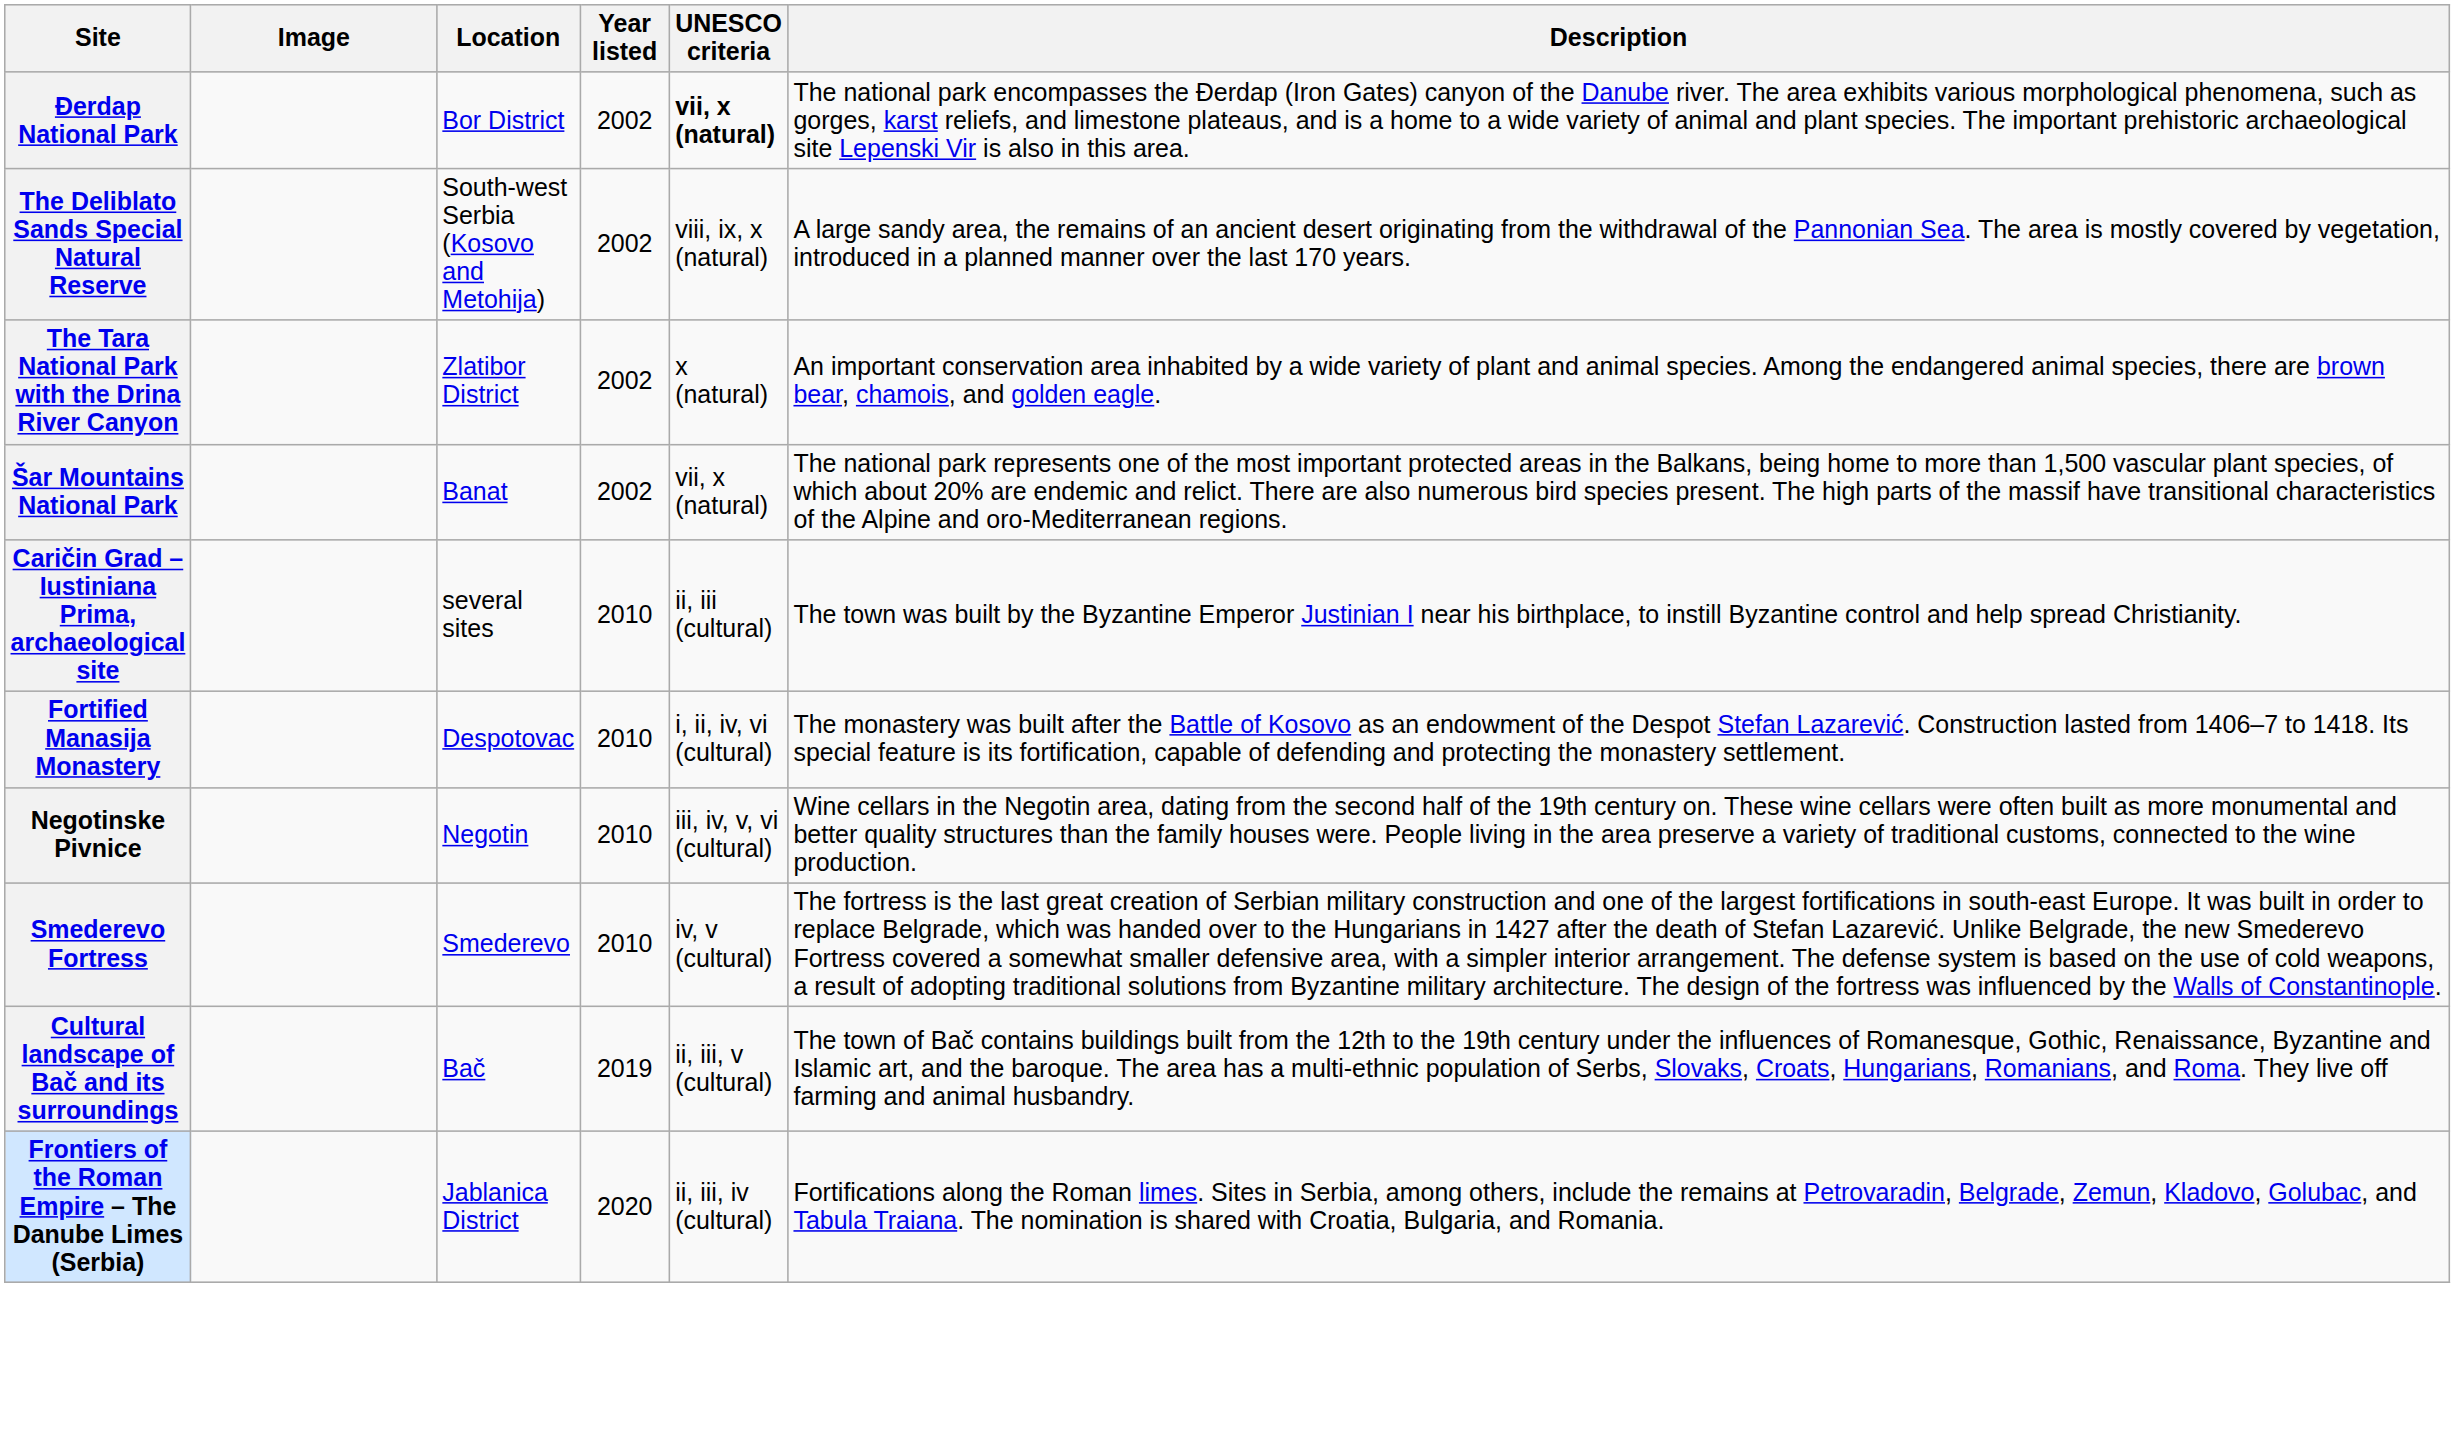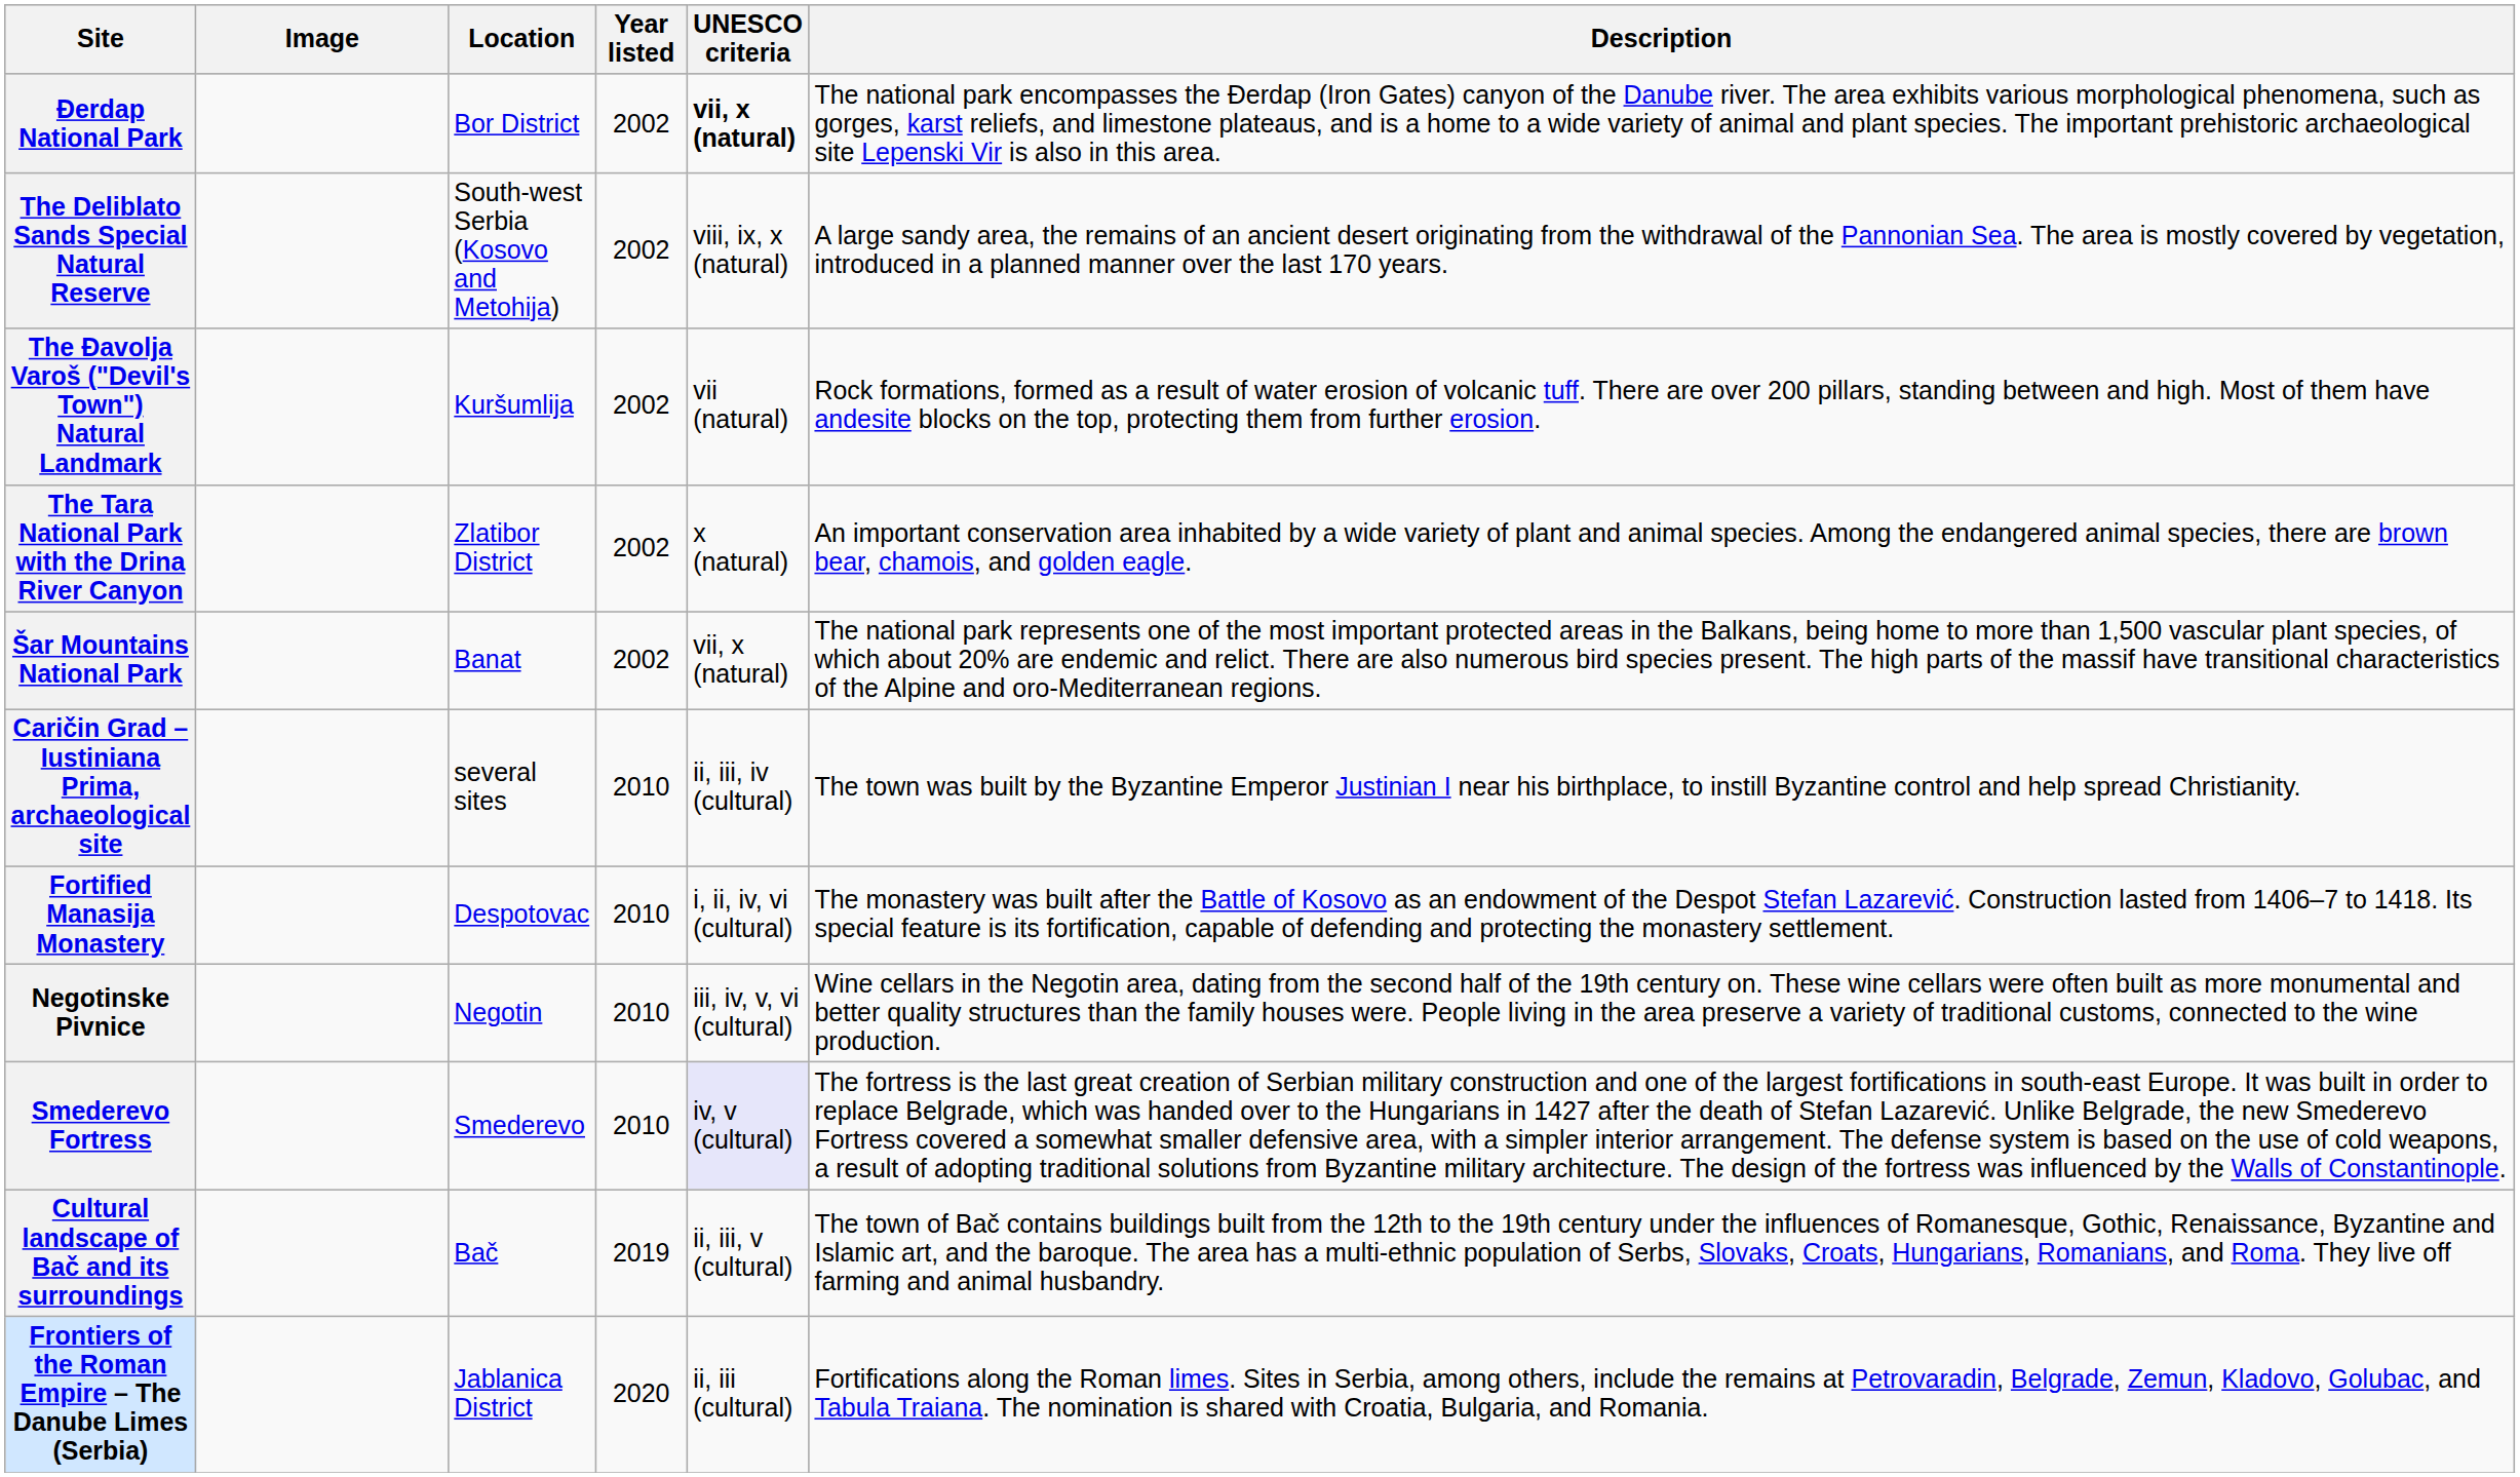+ row: The Đavolja Varoš ("Devil's Town") Natural Landmark | Kuršumlija | 2002 | vii (natural) | Rock formations, formed as a result of water erosion of volcanic tuff. There are over 200 pillars, standing between and high. Most of them have andesite blocks on the top, protecting them from further erosion.
Caričin Grad – Iustiniana Prima, archaeological site | UNESCO criteria: ii, iii (cultural) -> ii, iii, iv (cultural)
Smederevo Fortress | UNESCO criteria: no background -> lavender background
Frontiers of the Roman Empire – The Danube Limes (Serbia) | UNESCO criteria: ii, iii, iv (cultural) -> ii, iii (cultural)
